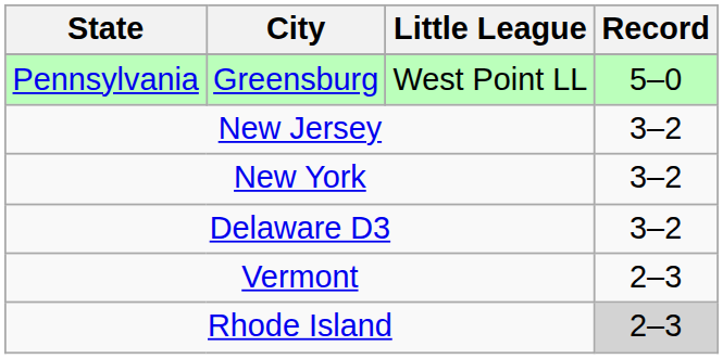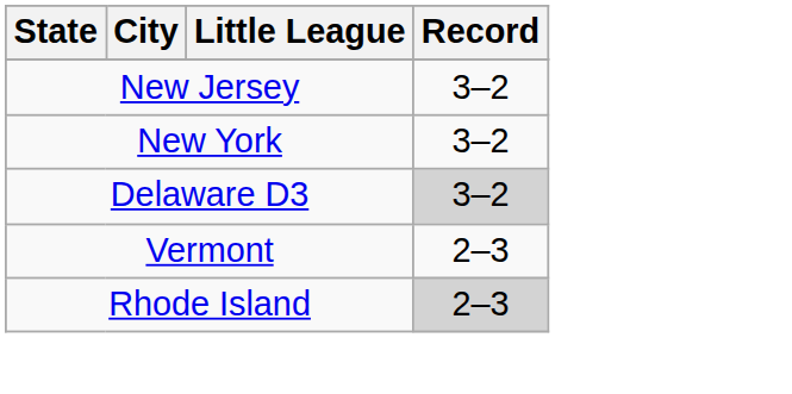- row: Pennsylvania | Greensburg | West Point LL | 5–0
Delaware D3 | Record: no background -> lightgrey background
